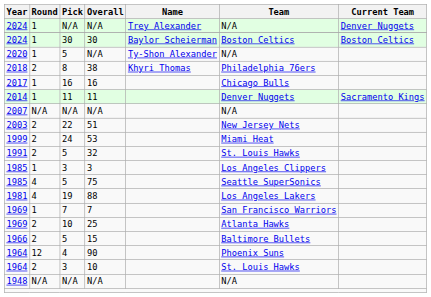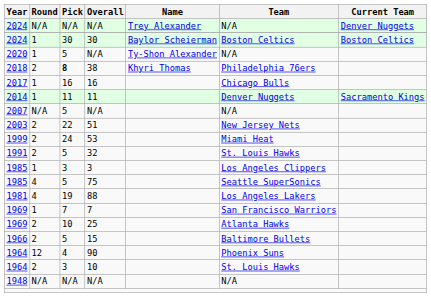2024 / N/A | Round: 1 -> N/A
38 | Pick: normal -> bold
2007 / N/A | Pick: N/A -> 5
